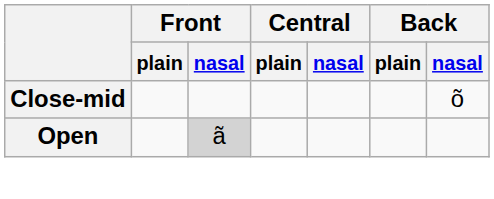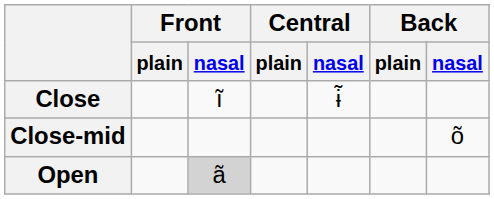+ row: Close | ĩ | ɨ̃
